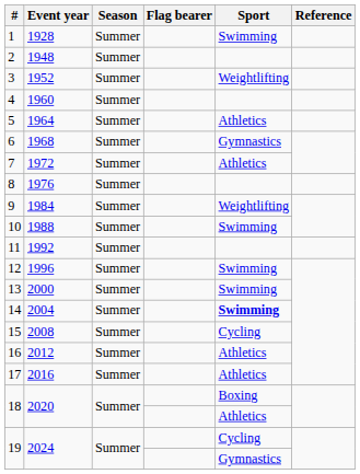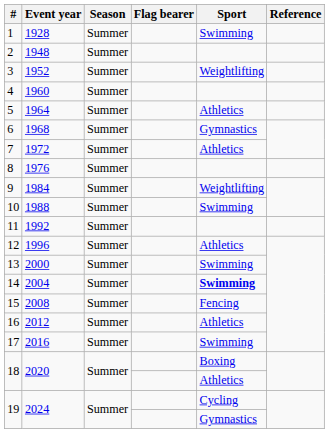12 | Sport: Swimming -> Athletics
15 | Sport: Cycling -> Fencing
17 | Sport: Athletics -> Swimming
